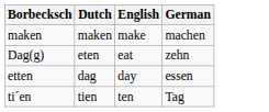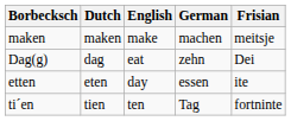+ column: Frisian | meitsje | Dei | ite | fortninte
Dag(g) | Dutch: eten -> dag
etten | Dutch: dag -> eten
